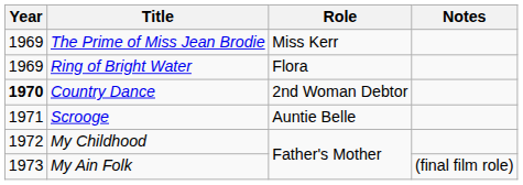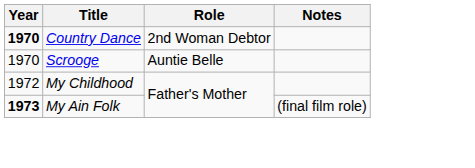- row: 1969 | The Prime of Miss Jean Brodie | Miss Kerr
- row: 1969 | Ring of Bright Water | Flora
Scrooge | Year: 1971 -> 1970
My Ain Folk | Year: normal -> bold
